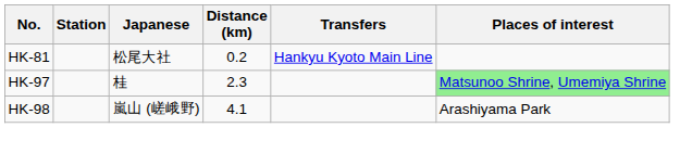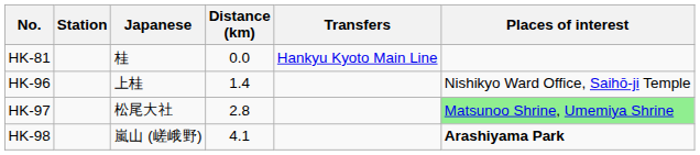HK-81 | Japanese: 松尾大社 -> 桂
HK-81 | Distance (km): 0.2 -> 0.0
+ row: HK-96 | 上桂 | 1.4 | Nishikyo Ward Office, Saihō-ji Temple
HK-97 | Japanese: 桂 -> 松尾大社
HK-97 | Distance (km): 2.3 -> 2.8
HK-98 | Places of interest: normal -> bold
